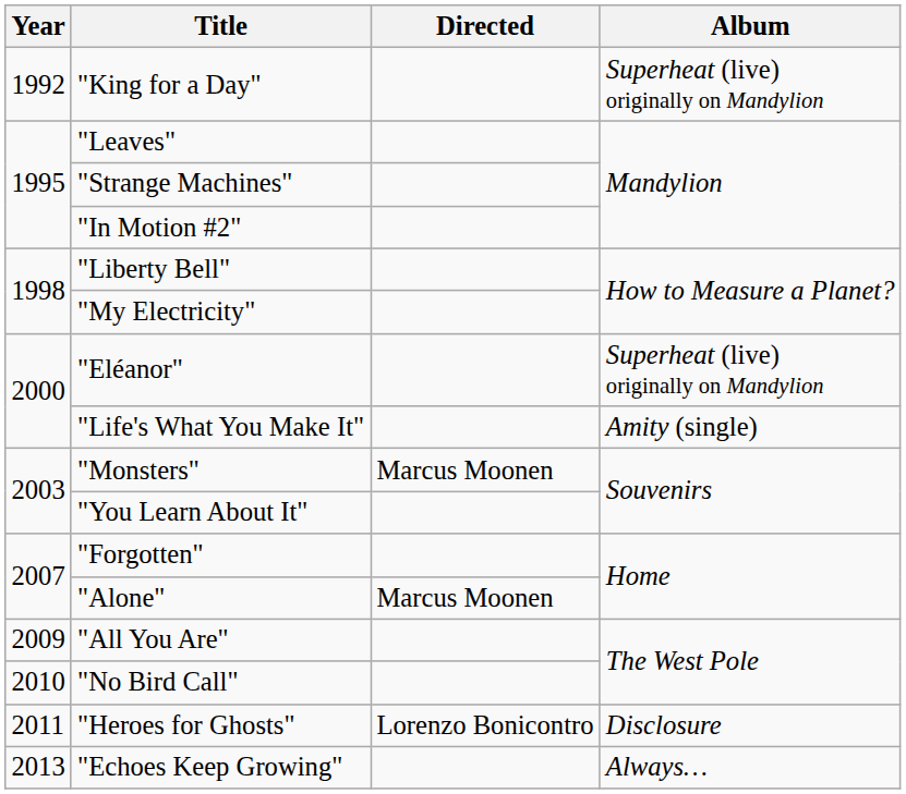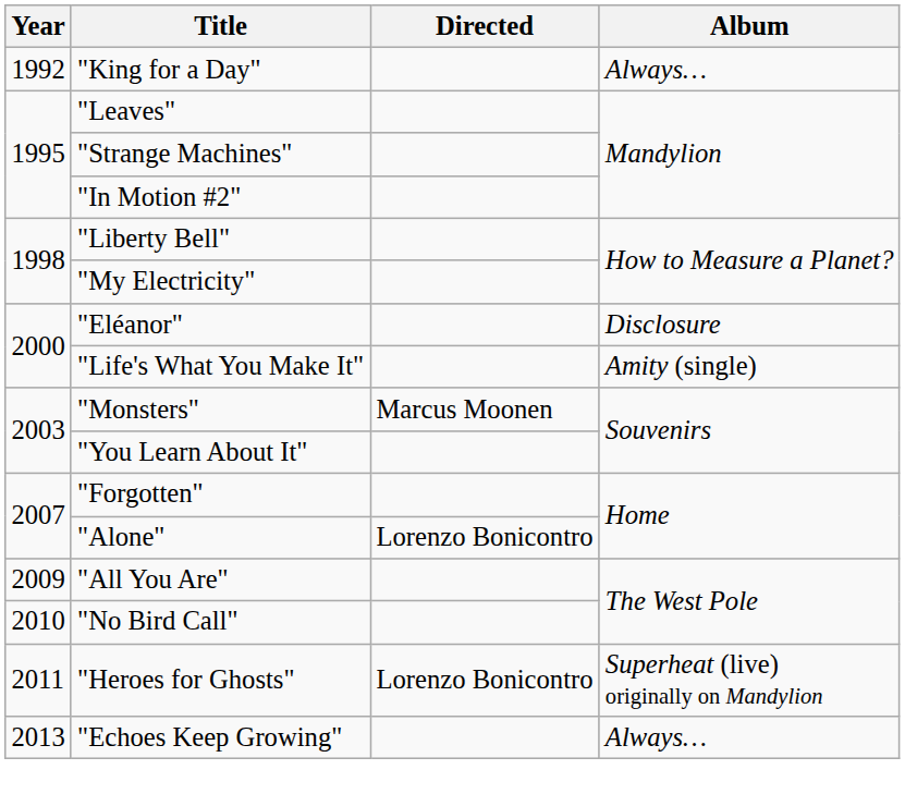"King for a Day" | Album: Superheat (live) originally on Mandylion -> Always…
"Eléanor" | Album: Superheat (live) originally on Mandylion -> Disclosure
"Alone" | Directed: Marcus Moonen -> Lorenzo Bonicontro
"Heroes for Ghosts" | Album: Disclosure -> Superheat (live) originally on Mandylion
